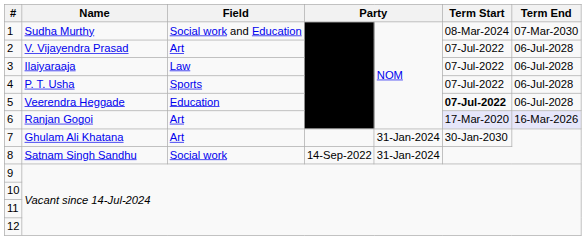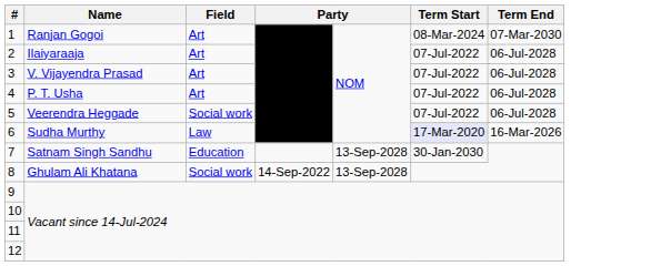1 | Name: Sudha Murthy -> Ranjan Gogoi
1 | Field: Social work and Education -> Art
2 | Name: V. Vijayendra Prasad -> Ilaiyaraaja
3 | Name: Ilaiyaraaja -> V. Vijayendra Prasad
3 | Field: Law -> Art
4 | Field: Sports -> Art
5 | Field: Education -> Social work
5 | Term Start: bold -> normal
6 | Name: Ranjan Gogoi -> Sudha Murthy
6 | Field: Art -> Law
6 | Term End: lavender background -> no background
7 | Name: Ghulam Ali Khatana -> Satnam Singh Sandhu
7 | Field: Art -> Education
7 | column 5: 31-Jan-2024 -> 13-Sep-2028
8 | Name: Satnam Singh Sandhu -> Ghulam Ali Khatana
8 | column 5: 31-Jan-2024 -> 13-Sep-2028
